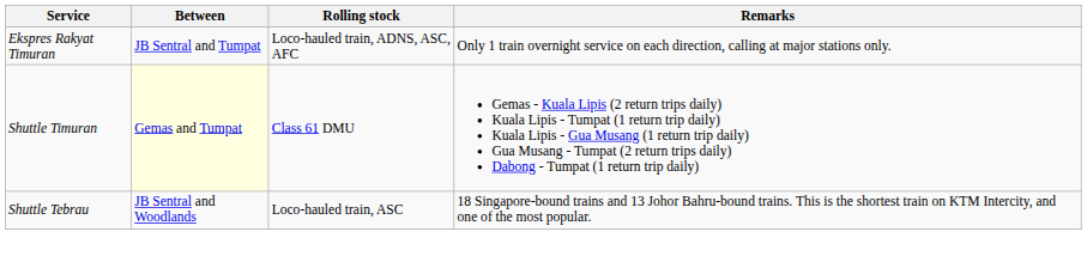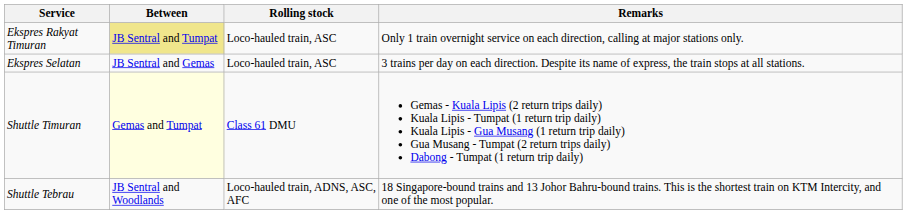Ekspres Rakyat Timuran | Between: no background -> khaki background
Ekspres Rakyat Timuran | Rolling stock: Loco-hauled train, ADNS, ASC, AFC -> Loco-hauled train, ASC
+ row: Ekspres Selatan | JB Sentral and Gemas | Loco-hauled train, ASC | 3 trains per day on each direction. Despite its name of express, the train stops at all stations.
Shuttle Tebrau | Rolling stock: Loco-hauled train, ASC -> Loco-hauled train, ADNS, ASC, AFC
